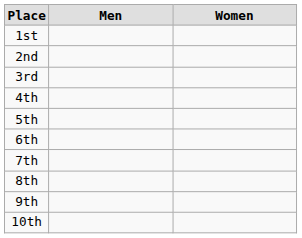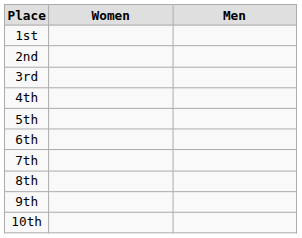columns swapped: Men <-> Women
